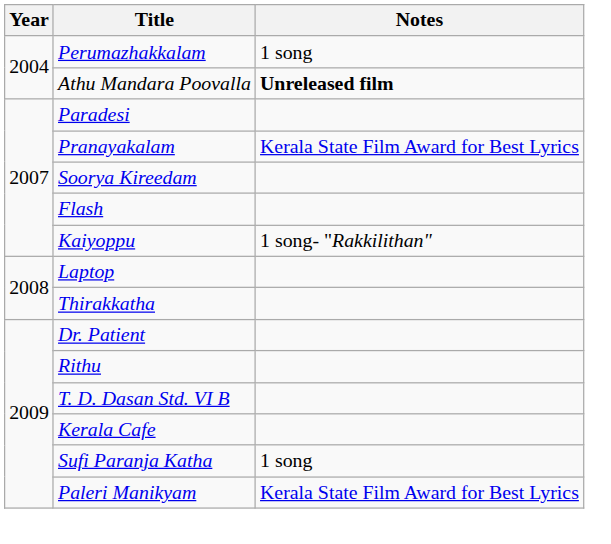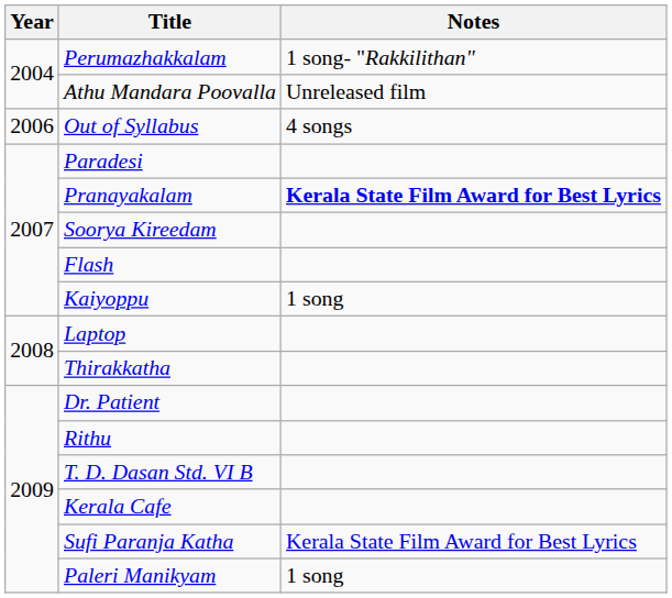Perumazhakkalam | Notes: 1 song -> 1 song- "Rakkilithan"
Athu Mandara Poovalla | Notes: bold -> normal
+ row: 2006 | Out of Syllabus | 4 songs
Pranayakalam | Notes: normal -> bold
Kaiyoppu | Notes: 1 song- "Rakkilithan" -> 1 song
Sufi Paranja Katha | Notes: 1 song -> Kerala State Film Award for Best Lyrics
Paleri Manikyam | Notes: Kerala State Film Award for Best Lyrics -> 1 song
